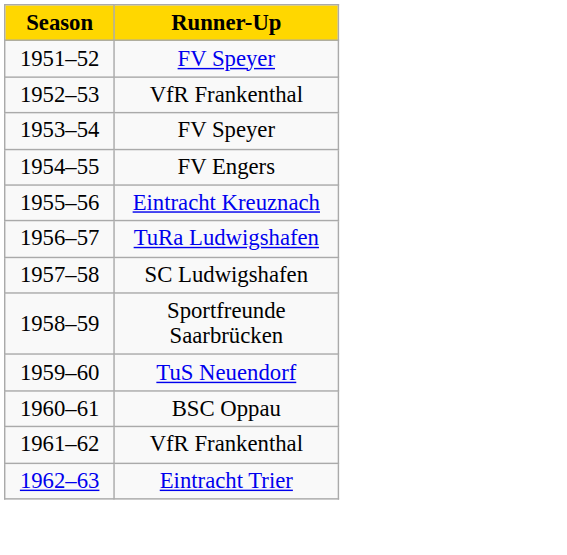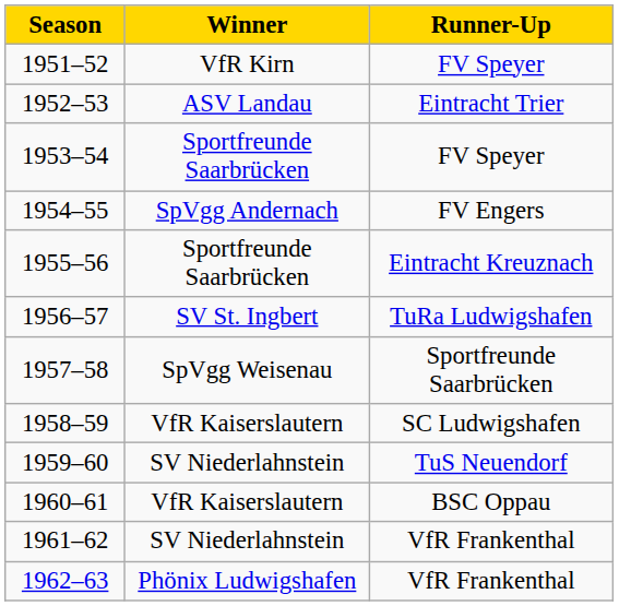+ column: Winner | VfR Kirn | ASV Landau | Sportfreunde Saarbrücken | SpVgg Andernach | Sportfreunde Saarbrücken | SV St. Ingbert | SpVgg Weisenau | VfR Kaiserslautern | SV Niederlahnstein | VfR Kaiserslautern | SV Niederlahnstein | Phönix Ludwigshafen
1952–53 | Runner-Up: VfR Frankenthal -> Eintracht Trier
1957–58 | Runner-Up: SC Ludwigshafen -> Sportfreunde Saarbrücken
1958–59 | Runner-Up: Sportfreunde Saarbrücken -> SC Ludwigshafen
1962–63 | Runner-Up: Eintracht Trier -> VfR Frankenthal
